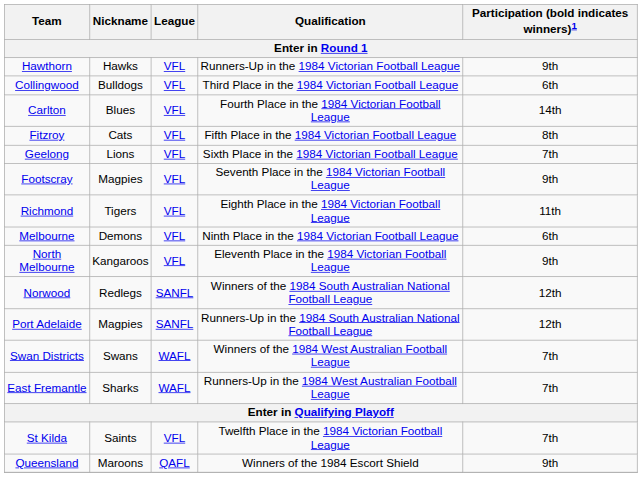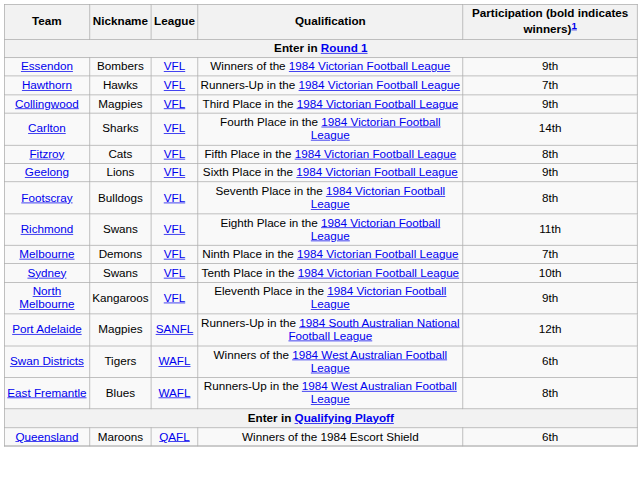+ row: Essendon | Bombers | VFL | Winners of the 1984 Victorian Football League | 9th
Hawthorn | Participation (bold indicates winners)1: 9th -> 7th
Collingwood | Nickname: Bulldogs -> Magpies
Collingwood | Participation (bold indicates winners)1: 6th -> 9th
Carlton | Nickname: Blues -> Sharks
Geelong | Participation (bold indicates winners)1: 7th -> 9th
Footscray | Nickname: Magpies -> Bulldogs
Footscray | Participation (bold indicates winners)1: 9th -> 8th
Richmond | Nickname: Tigers -> Swans
Melbourne | Participation (bold indicates winners)1: 6th -> 7th
+ row: Sydney | Swans | VFL | Tenth Place in the 1984 Victorian Football League | 10th
- row: Norwood | Redlegs | SANFL | Winners of the 1984 South Australian National Football League | 12th
Swan Districts | Nickname: Swans -> Tigers
Swan Districts | Participation (bold indicates winners)1: 7th -> 6th
East Fremantle | Nickname: Sharks -> Blues
East Fremantle | Participation (bold indicates winners)1: 7th -> 8th
- row: St Kilda | Saints | VFL | Twelfth Place in the 1984 Victorian Football League | 7th
Queensland | Participation (bold indicates winners)1: 9th -> 6th
